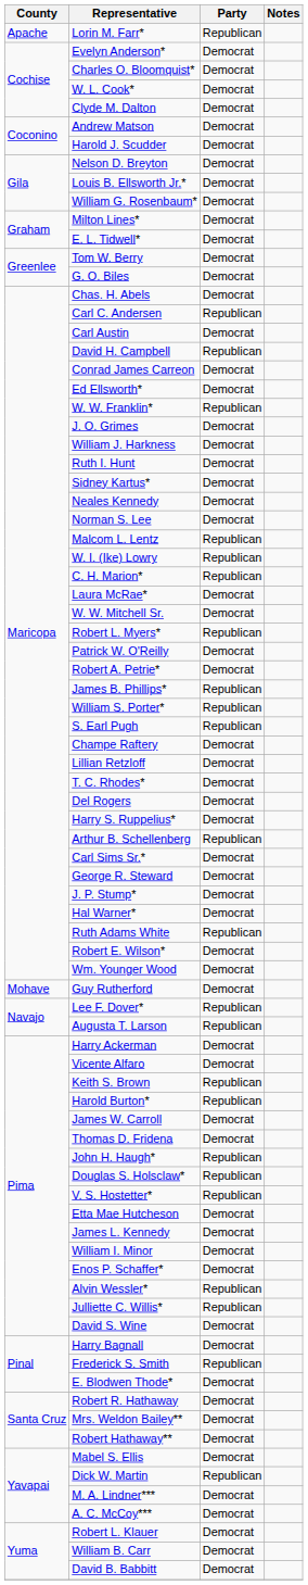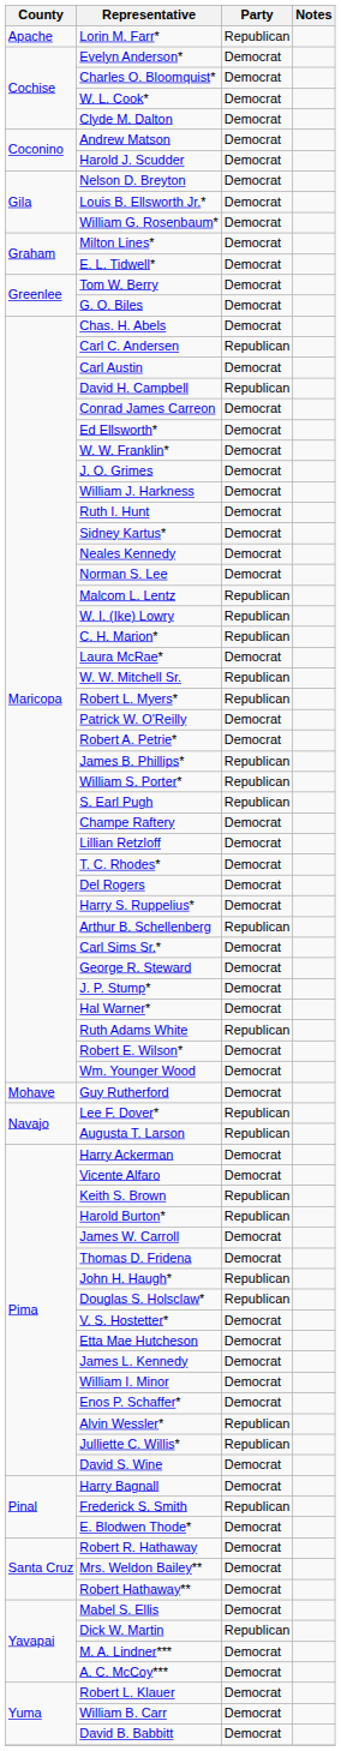W. W. Franklin* | Party: Republican -> Democrat
W. W. Mitchell Sr. | Party: Democrat -> Republican
V. S. Hostetter* | Party: Republican -> Democrat
